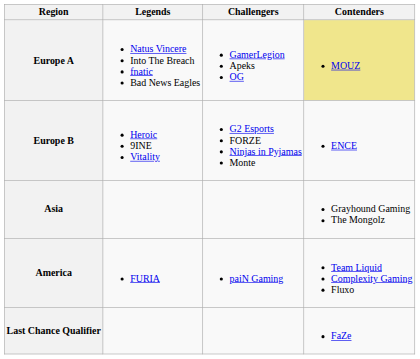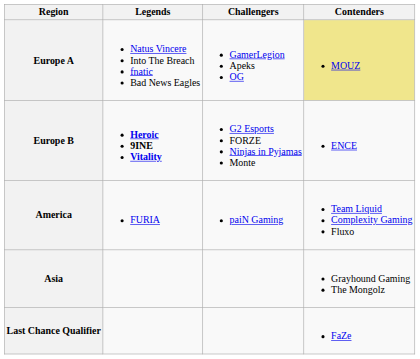Europe B | Legends: normal -> bold
rows swapped: America <-> Asia
